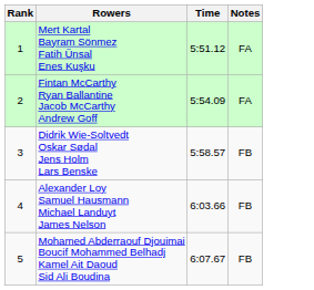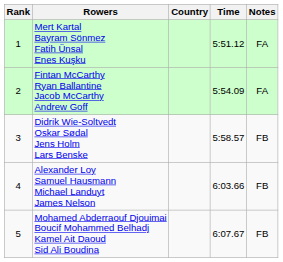+ column: Country
